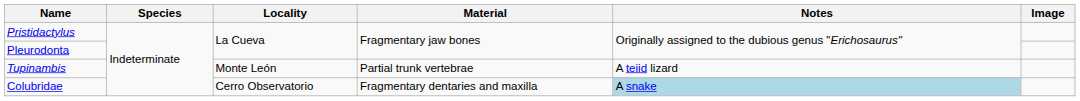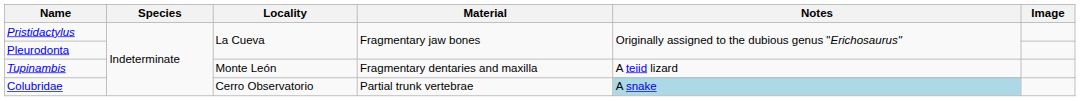Tupinambis | Material: Partial trunk vertebrae -> Fragmentary dentaries and maxilla
Colubridae | Material: Fragmentary dentaries and maxilla -> Partial trunk vertebrae
